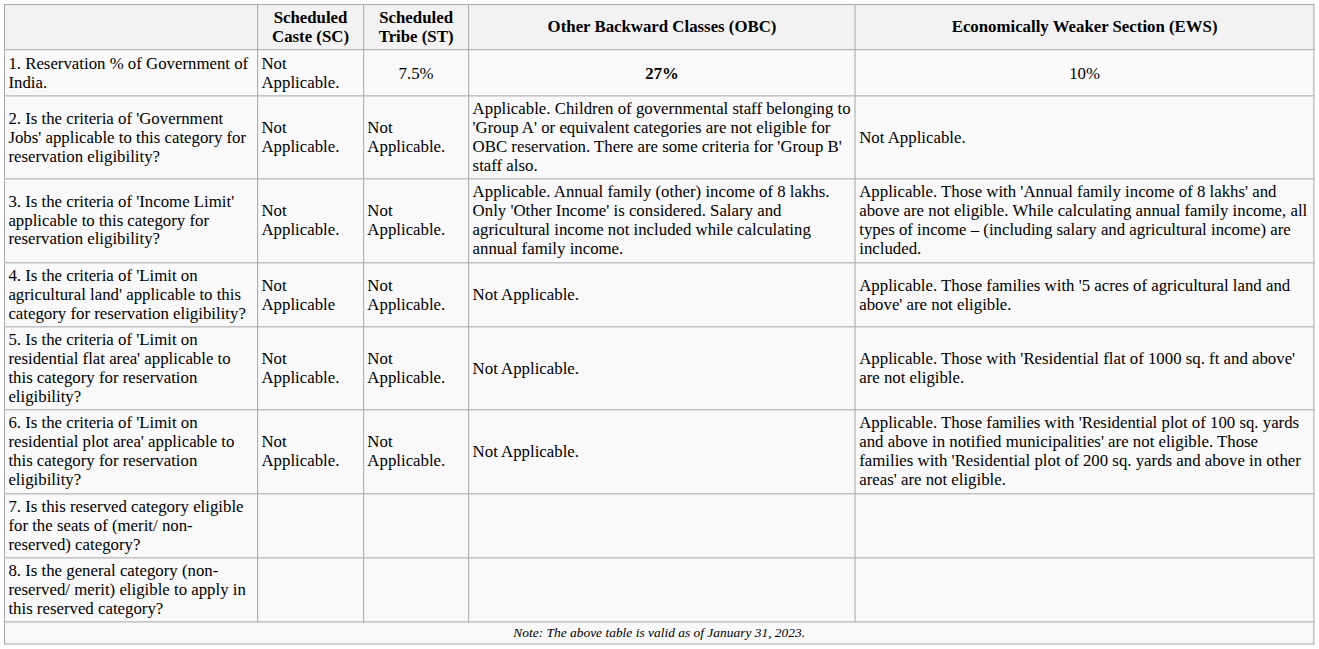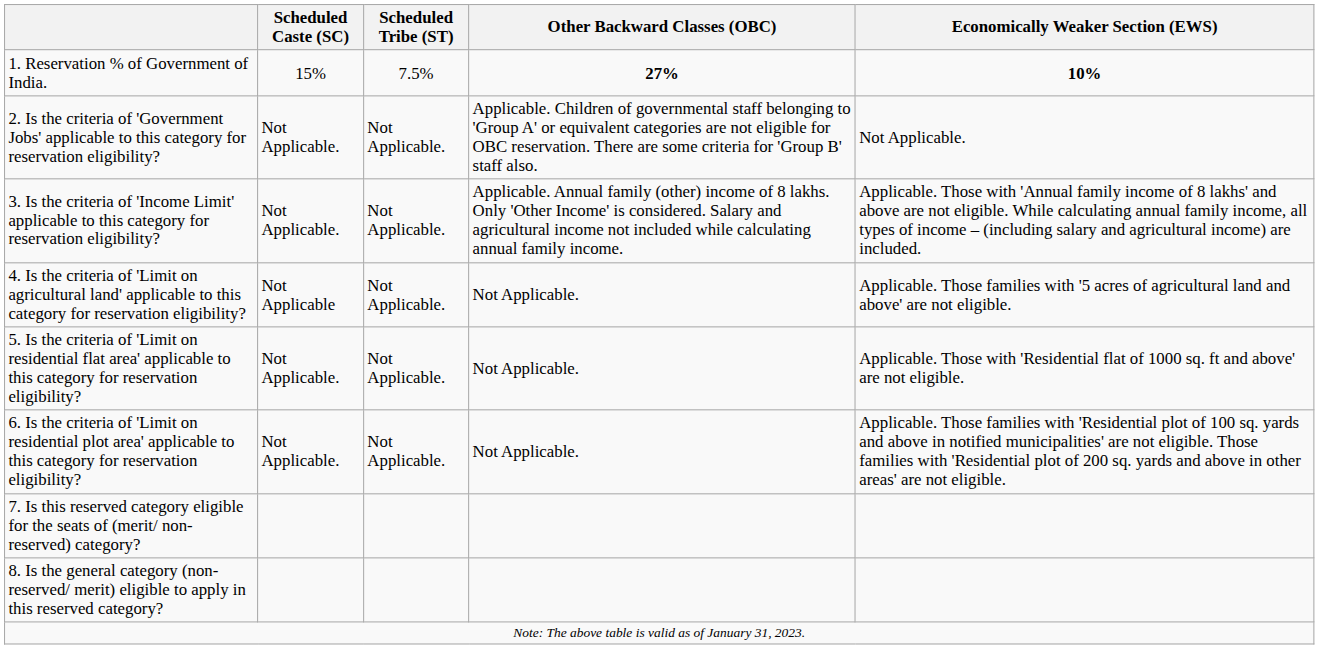1. Reservation % of Government of India. | Scheduled Caste (SC): Not Applicable. -> 15%
1. Reservation % of Government of India. | Economically Weaker Section (EWS): normal -> bold
